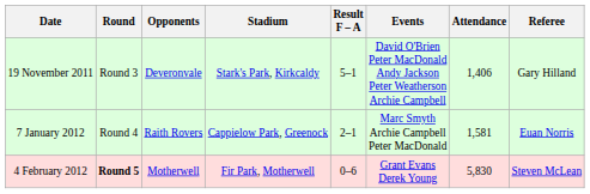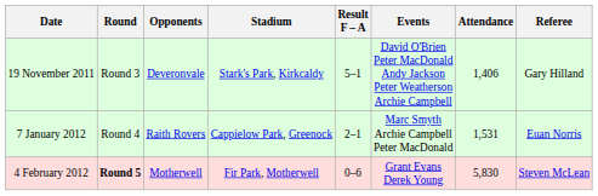7 January 2012 | Attendance: 1,581 -> 1,531
